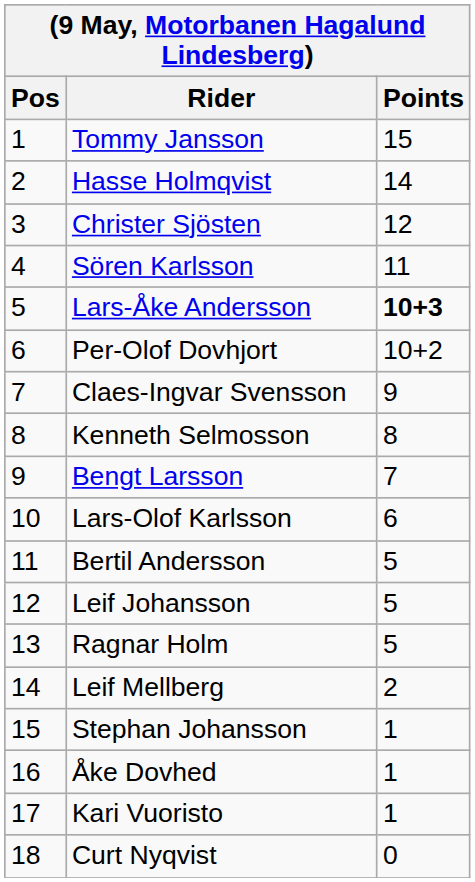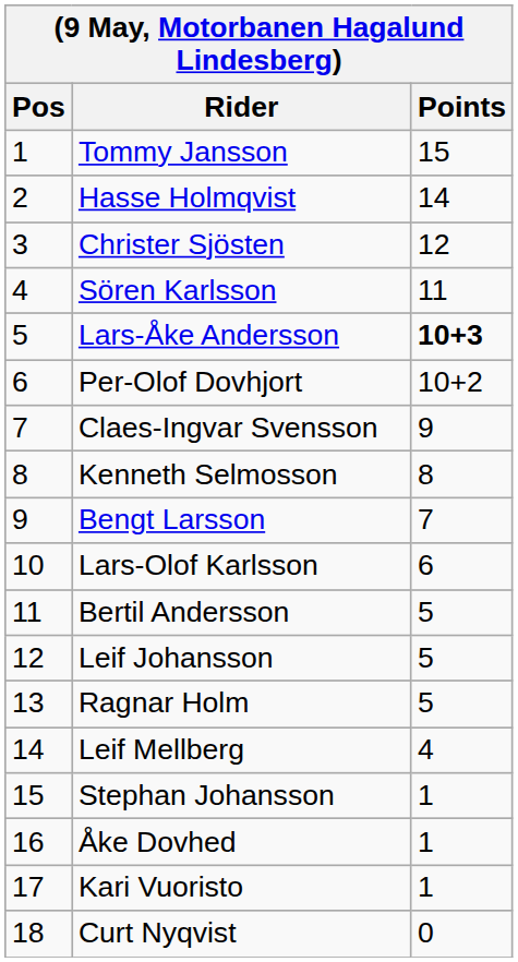Leif Mellberg | Points: 2 -> 4
